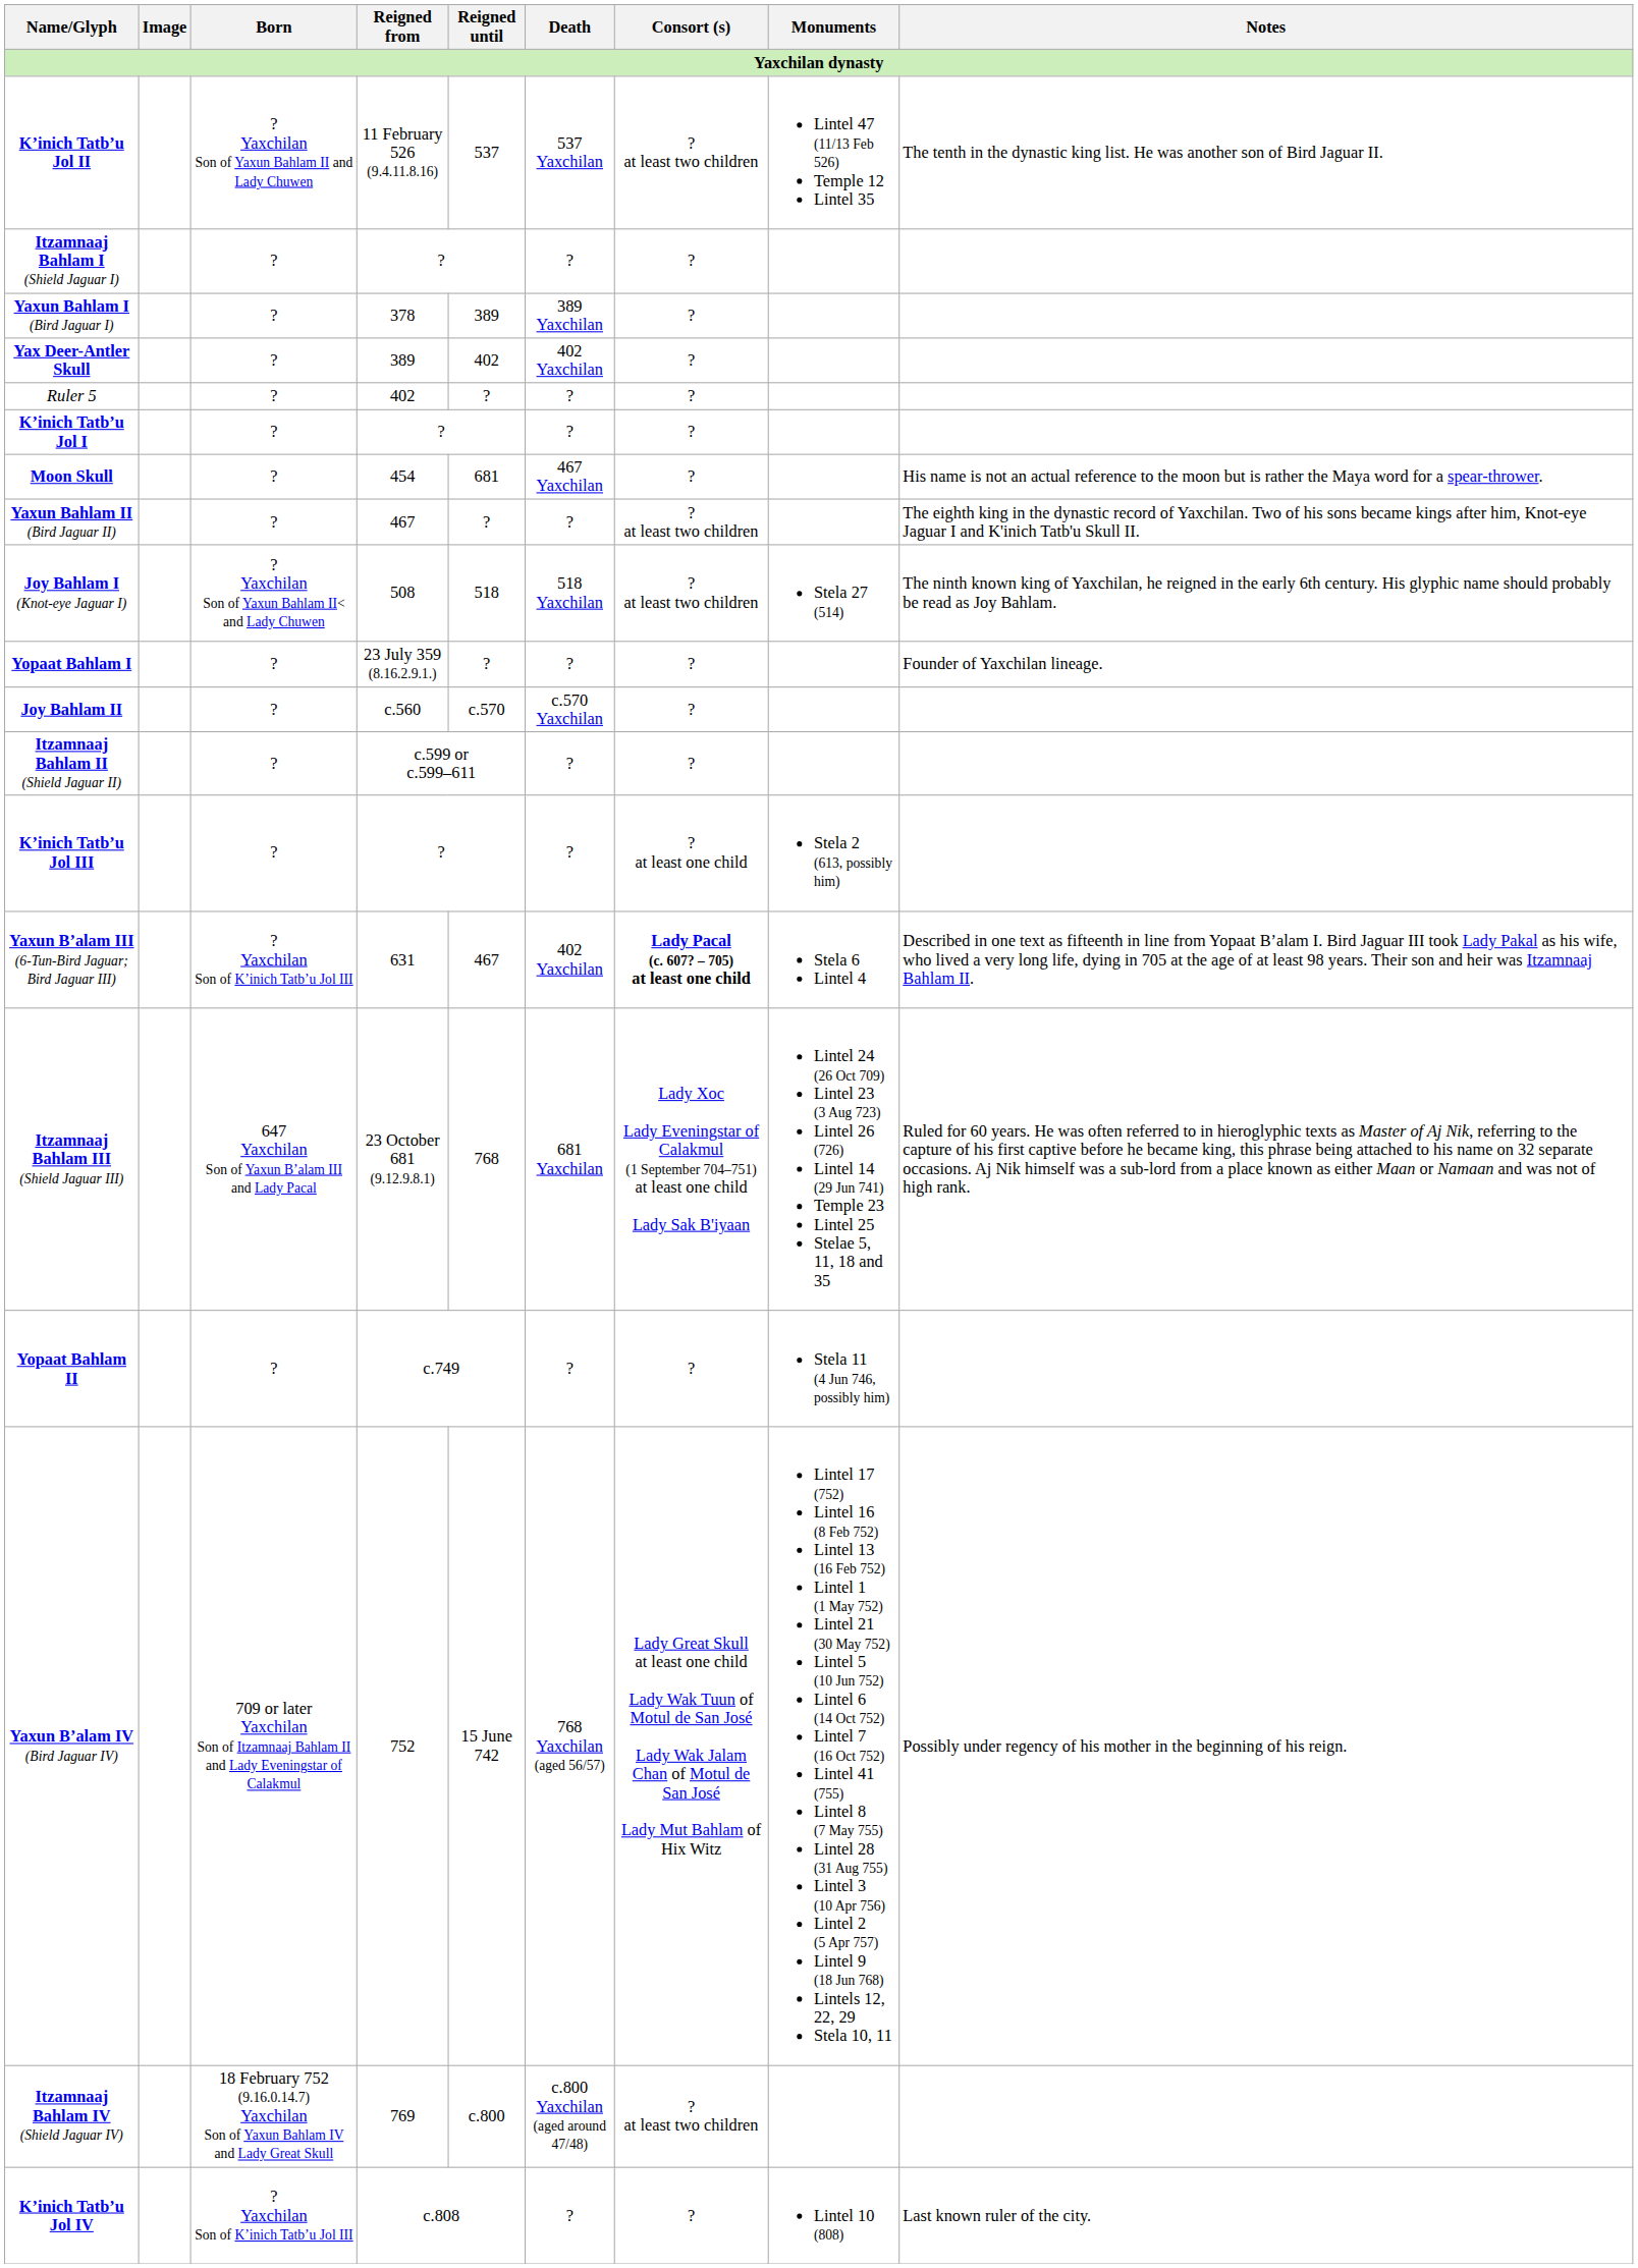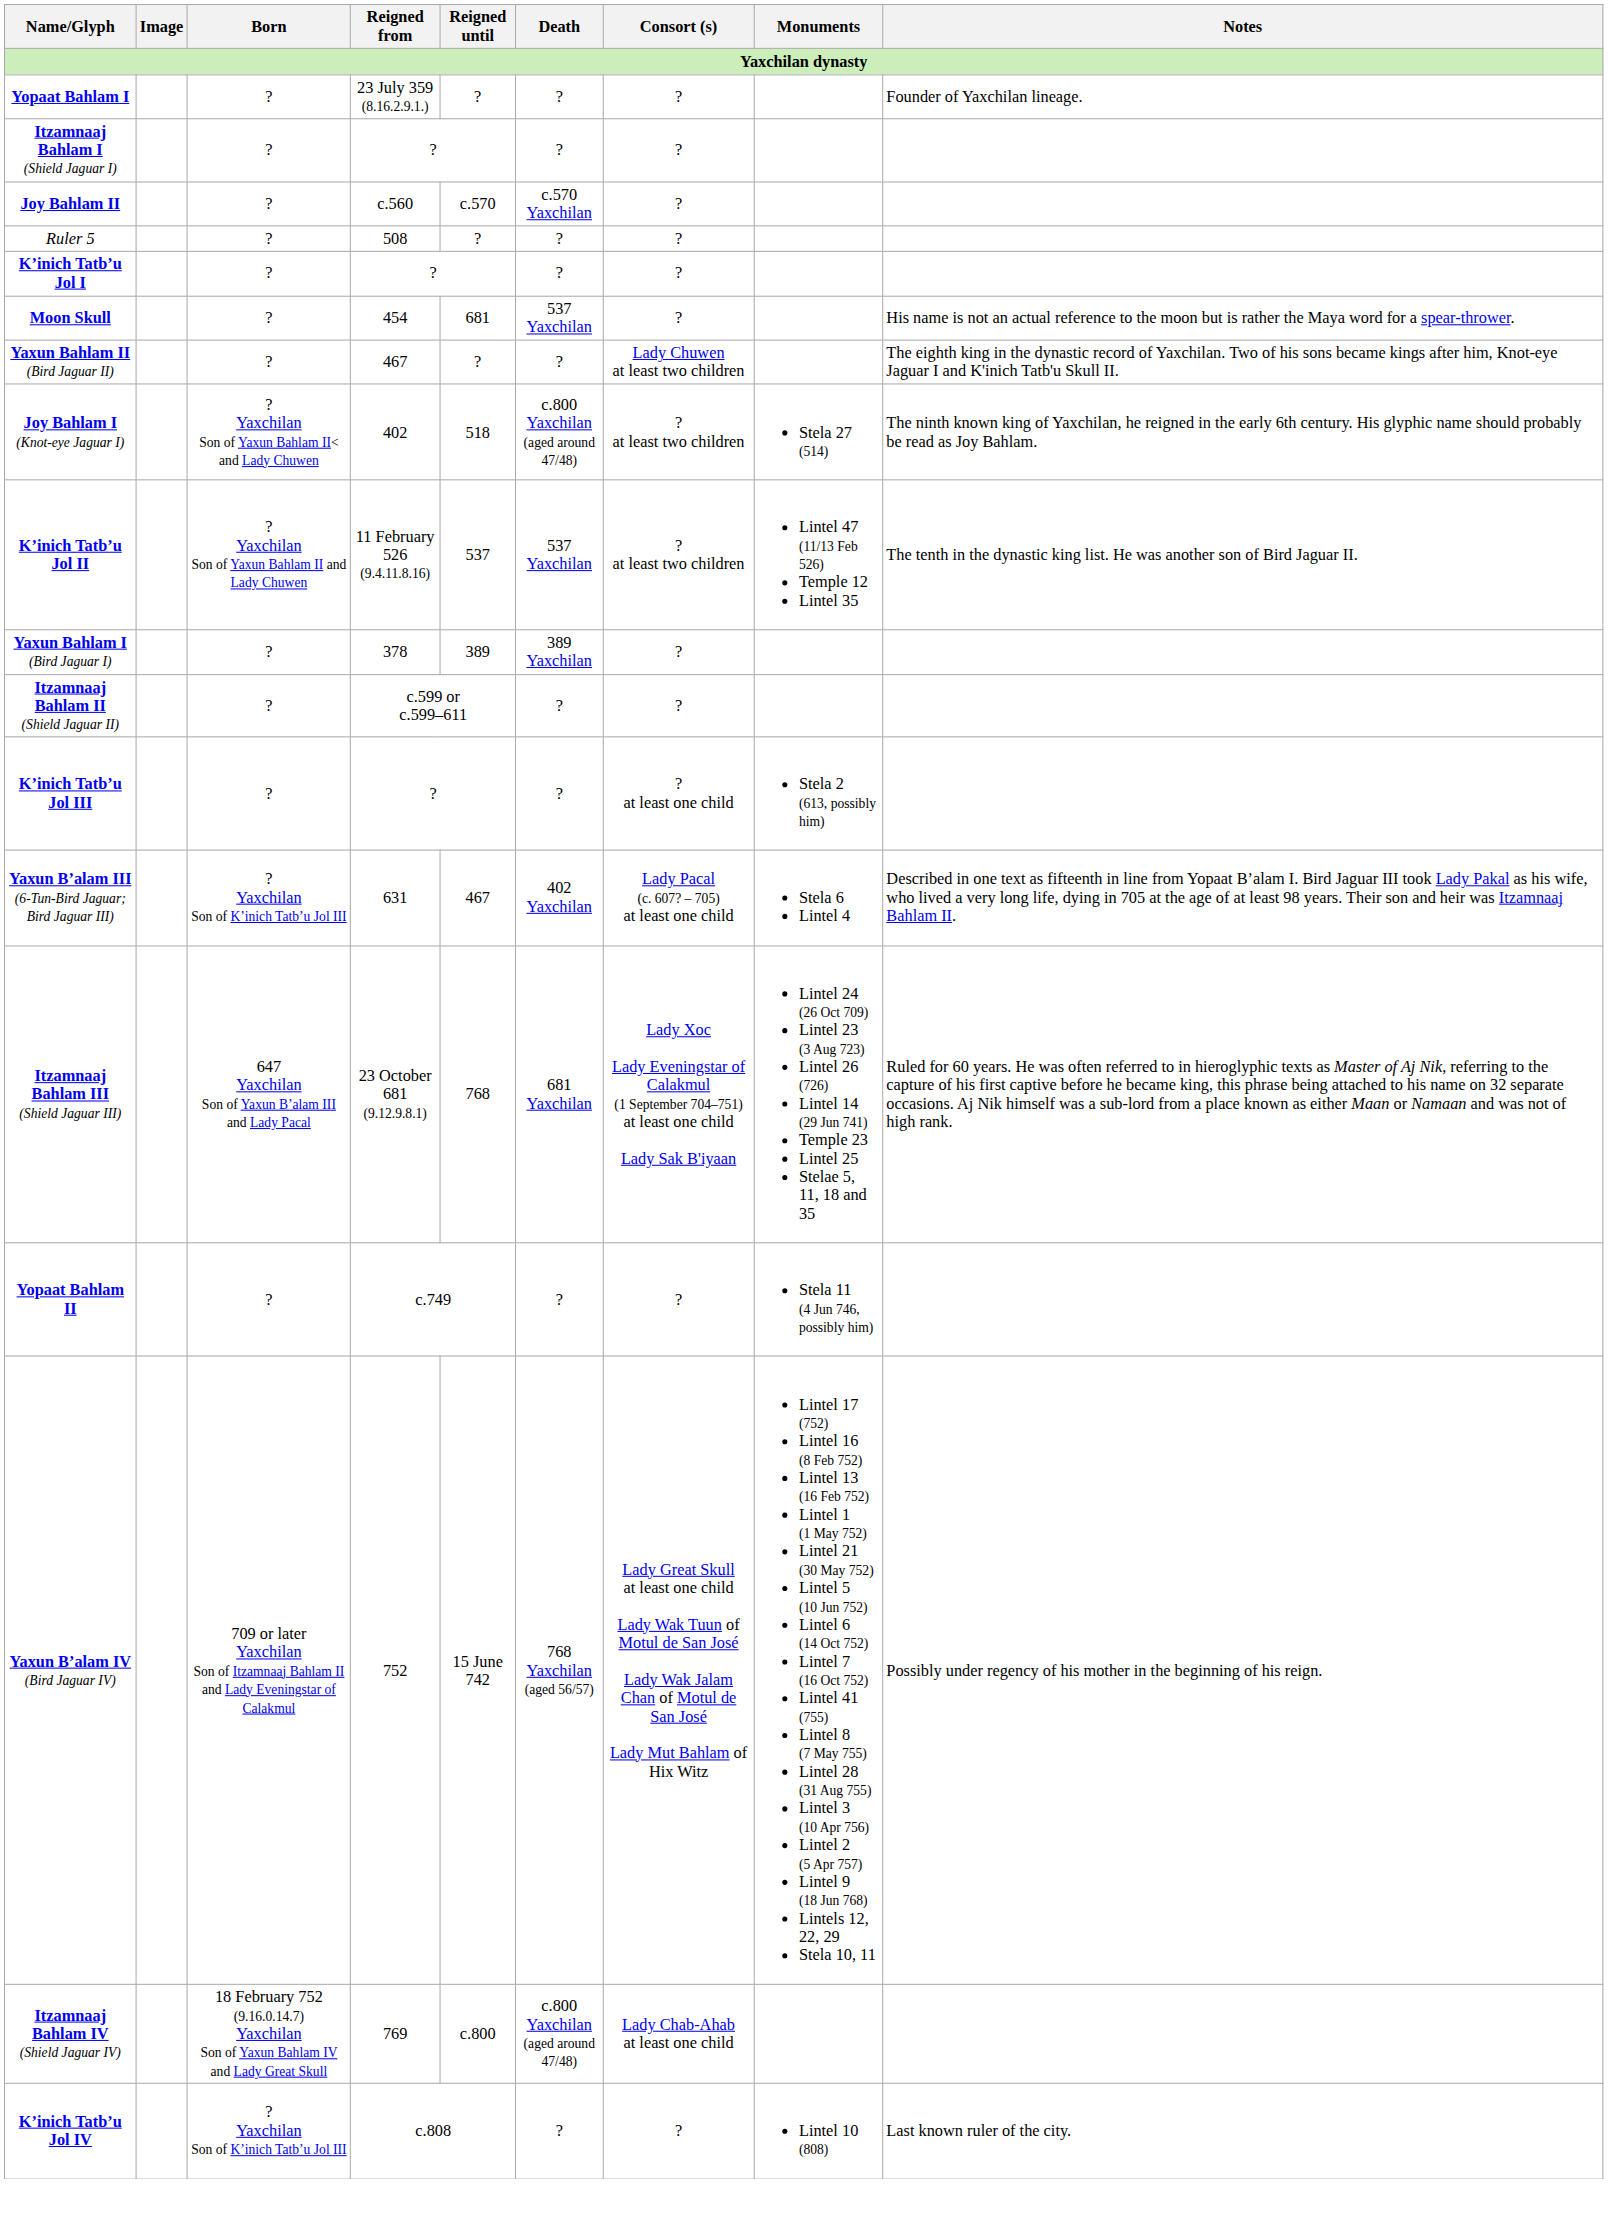rows swapped: Yopaat Bahlam I <-> Kʼinich Tatbʼu Jol II
rows swapped: Yaxun Bahlam I (Bird Jaguar I) <-> Joy Bahlam II
- row: Yax Deer-Antler Skull | ? | 389 | 402 | 402 Yaxchilan | ?
Ruler 5 | Reigned from: 402 -> 508
Moon Skull | Death: 467 Yaxchilan -> 537 Yaxchilan
Yaxun Bahlam II (Bird Jaguar II) | Consort (s): ? at least two children -> Lady Chuwen at least two children
Joy Bahlam I (Knot-eye Jaguar I) | Reigned from: 508 -> 402
Joy Bahlam I (Knot-eye Jaguar I) | Death: 518 Yaxchilan -> c.800 Yaxchilan (aged around 47/48)
Yaxun Bʼalam III (6-Tun-Bird Jaguar; Bird Jaguar III) | Consort (s): bold -> normal
Itzamnaaj Bahlam IV (Shield Jaguar IV) | Consort (s): ? at least two children -> Lady Chab-Ahab at least one child
